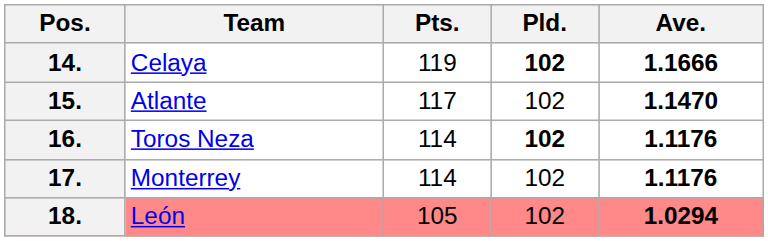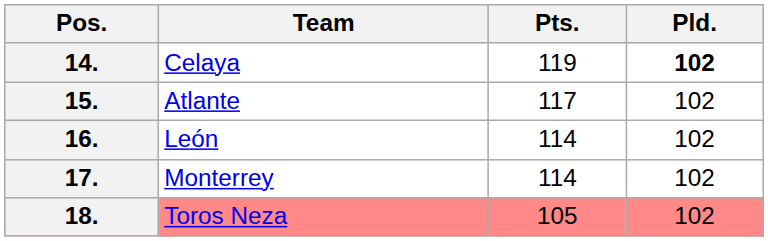- column: Ave. | 1.1666 | 1.1470 | 1.1176 | 1.1176 | 1.0294
16. | Team: Toros Neza -> León
16. | Pld.: bold -> normal
18. | Team: León -> Toros Neza
